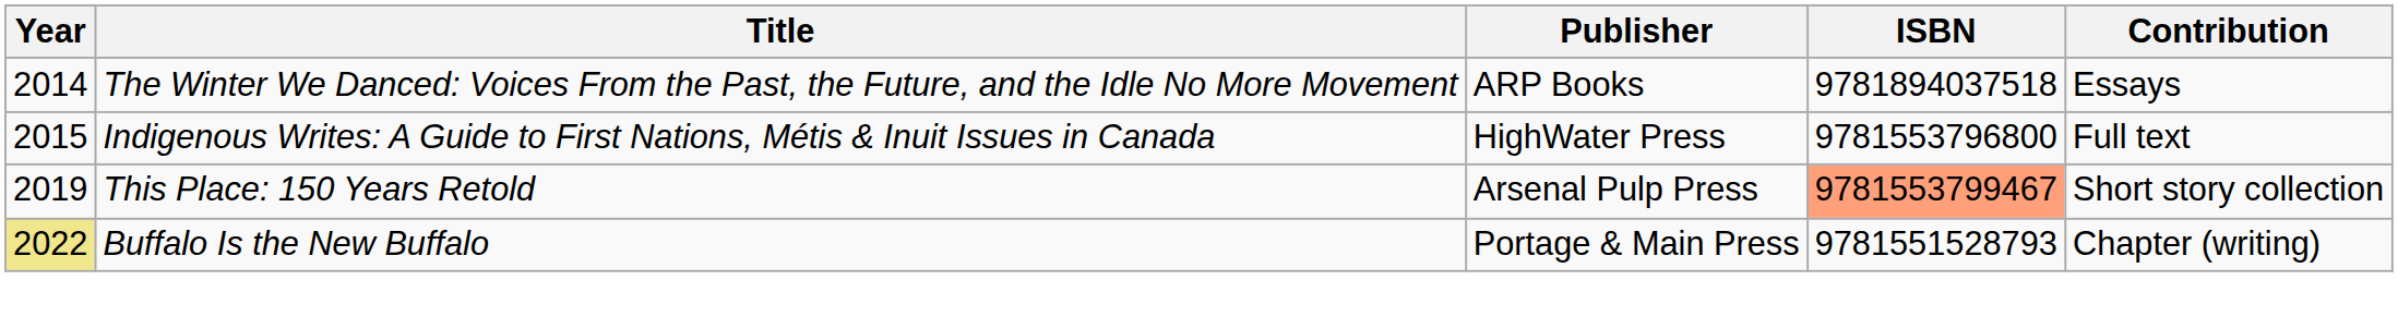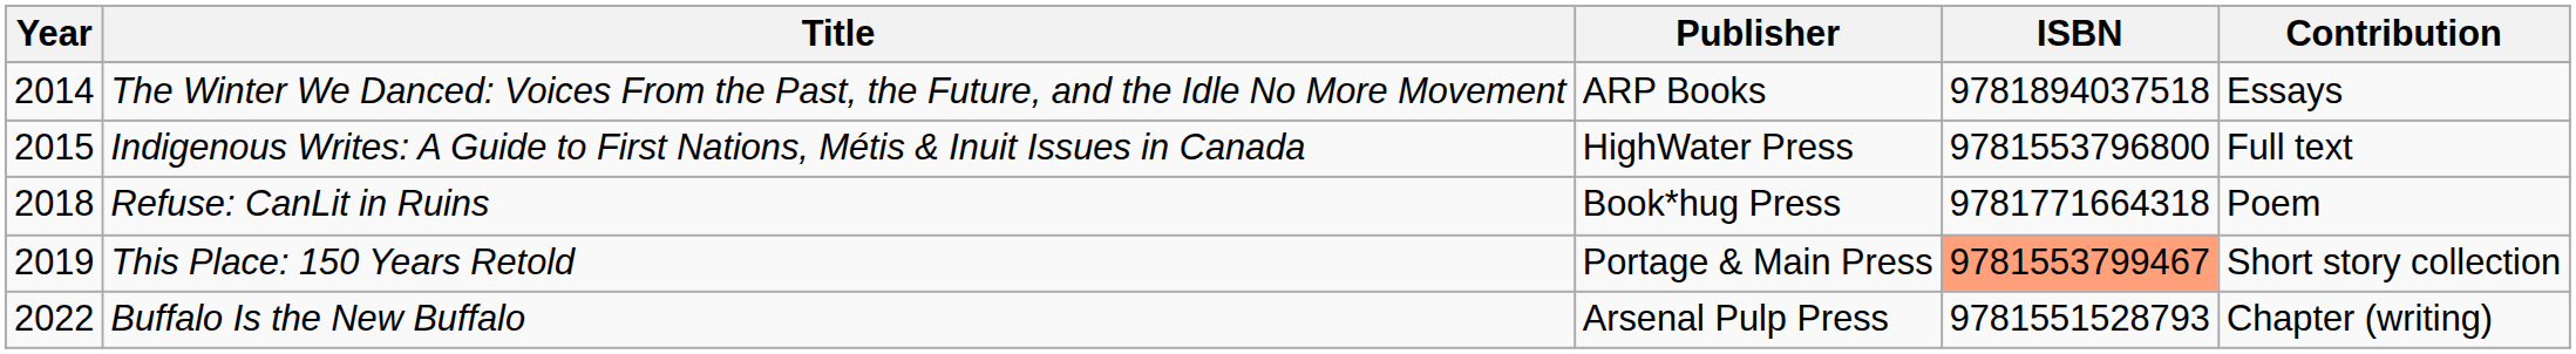+ row: 2018 | Refuse: CanLit in Ruins | Book*hug Press | 9781771664318 | Poem
This Place: 150 Years Retold | Publisher: Arsenal Pulp Press -> Portage & Main Press
Buffalo Is the New Buffalo | Year: khaki background -> no background
Buffalo Is the New Buffalo | Publisher: Portage & Main Press -> Arsenal Pulp Press
